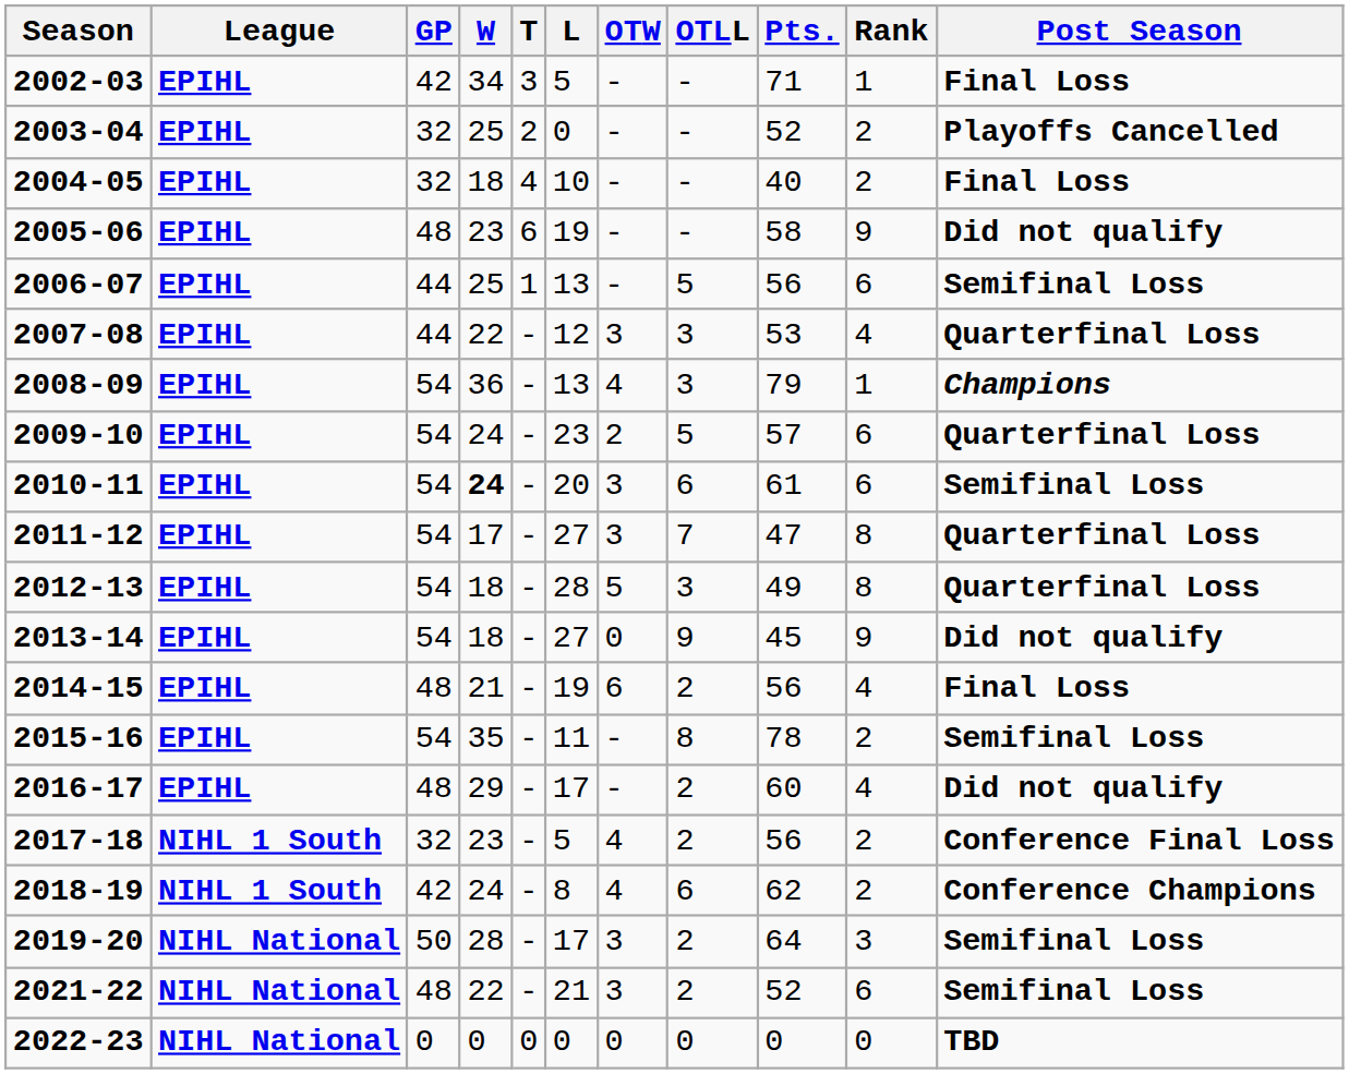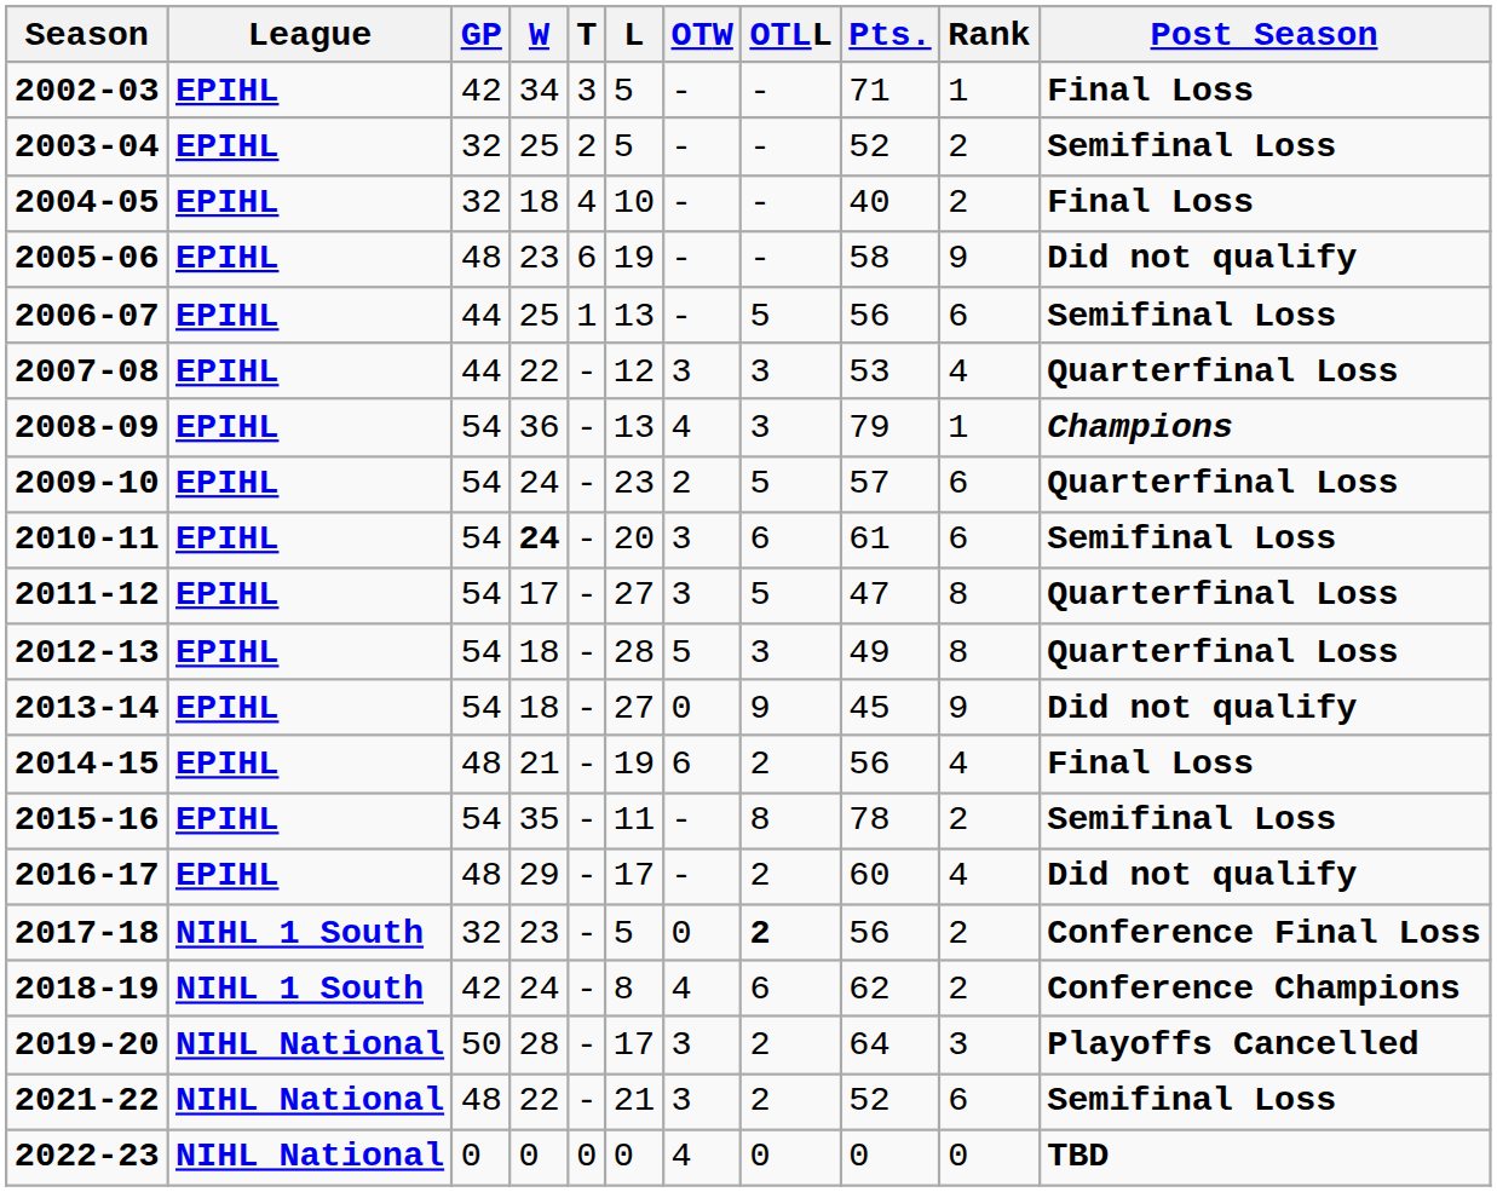2003-04 | L: 0 -> 5
2003-04 | Post Season: Playoffs Cancelled -> Semifinal Loss
2011-12 | OTLL: 7 -> 5
2017-18 | OTW: 4 -> 0
2017-18 | OTLL: normal -> bold
2019-20 | Post Season: Semifinal Loss -> Playoffs Cancelled
2022-23 | OTW: 0 -> 4
